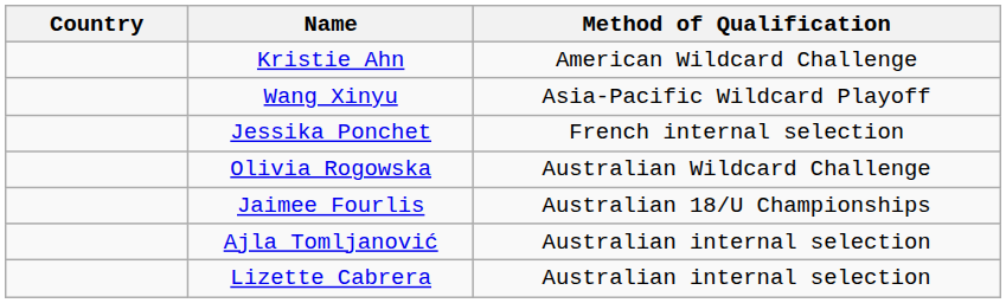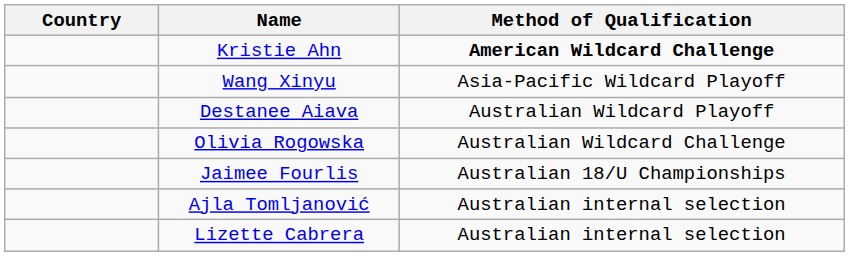Kristie Ahn | Method of Qualification: normal -> bold
- row: Jessika Ponchet | French internal selection
+ row: Destanee Aiava | Australian Wildcard Playoff
